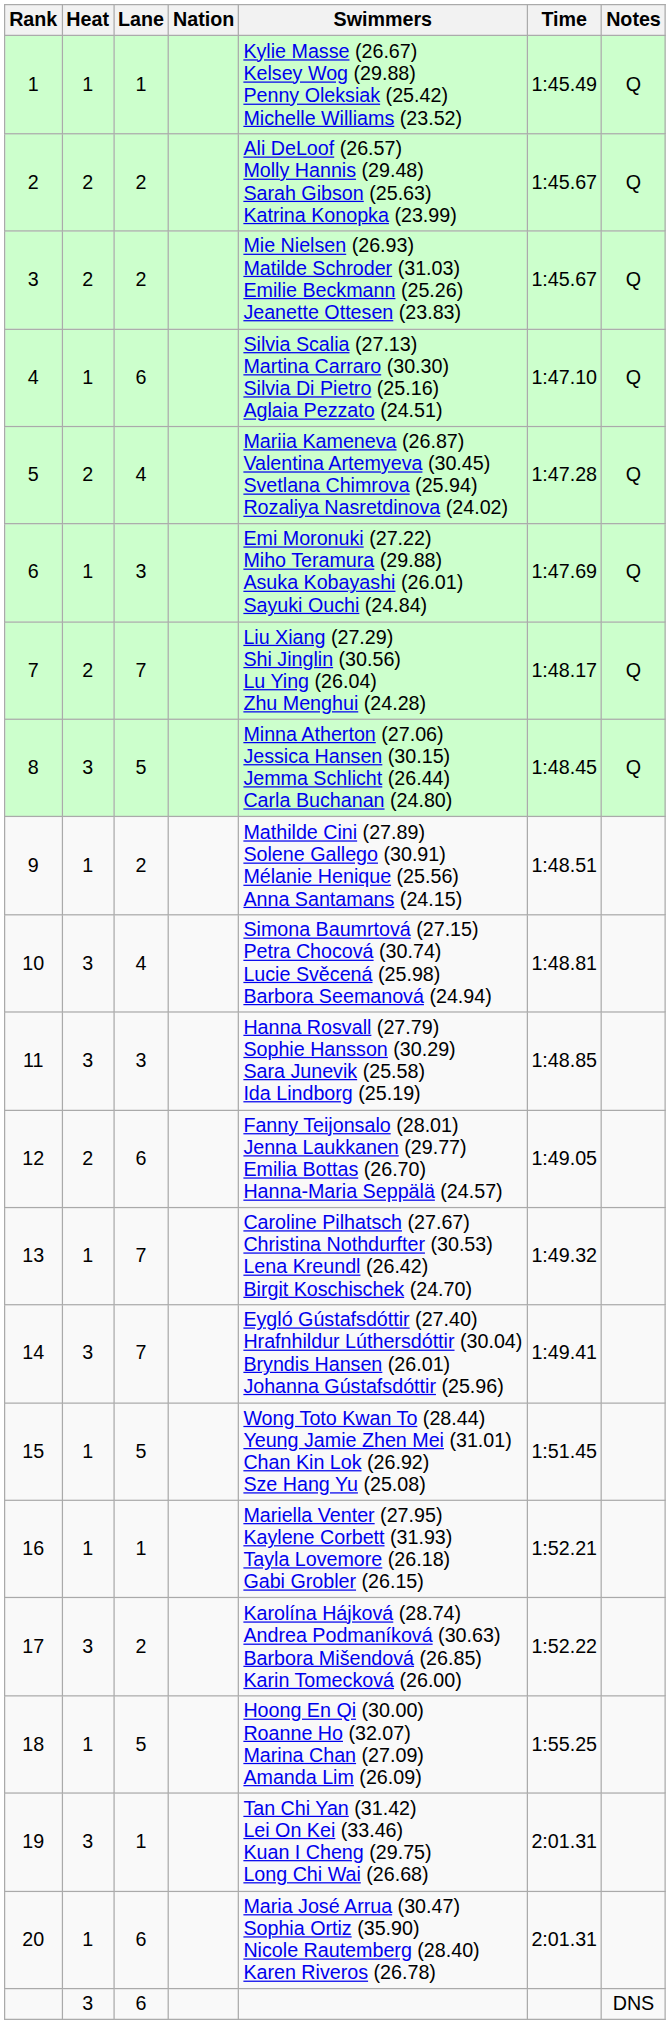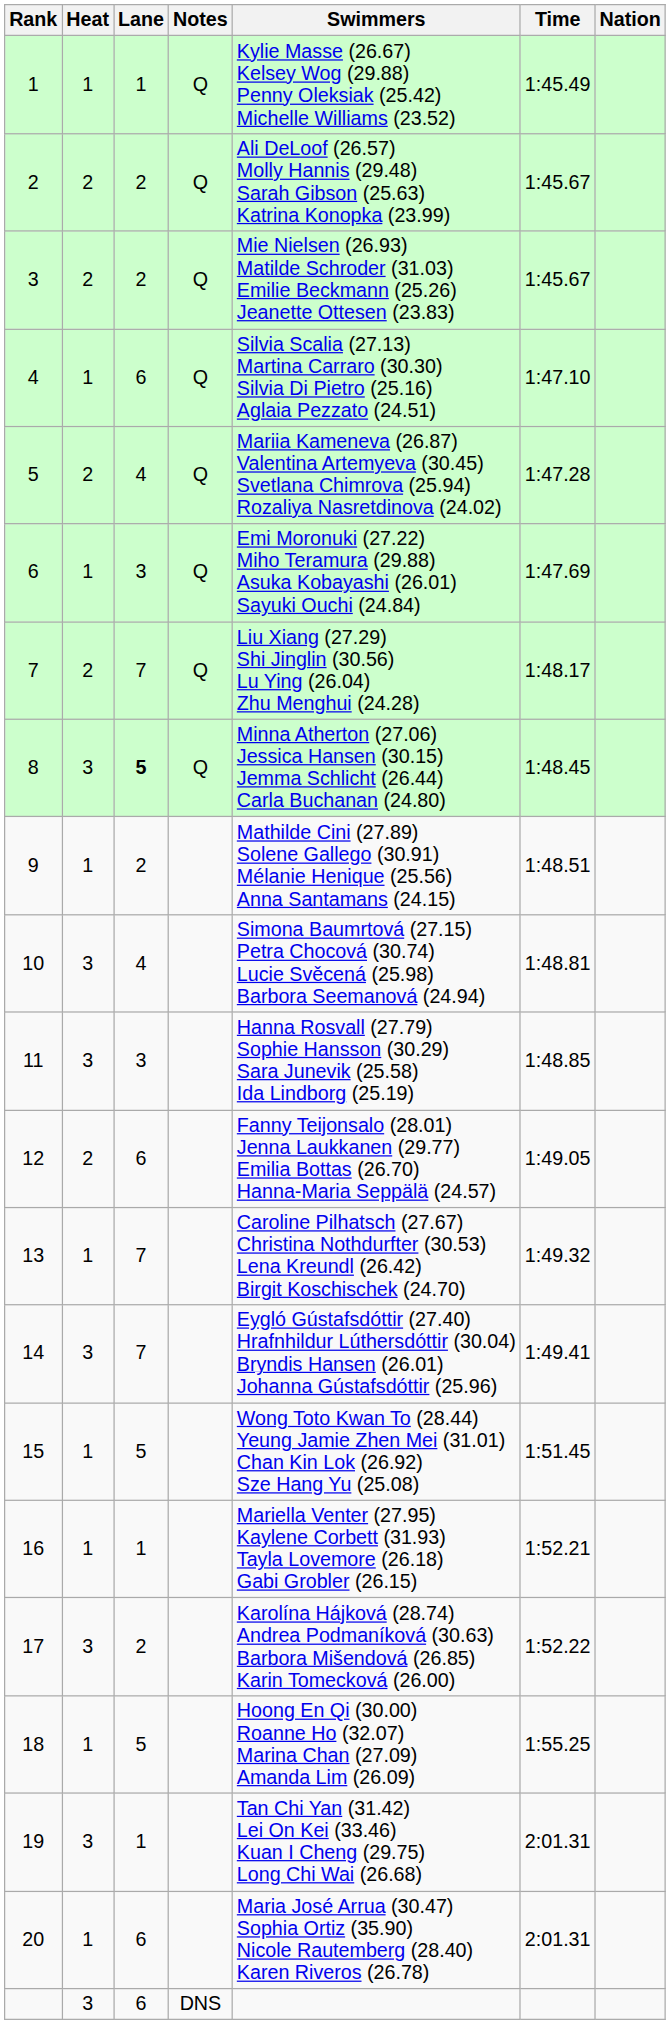columns swapped: Nation <-> Notes
8 | Lane: normal -> bold
